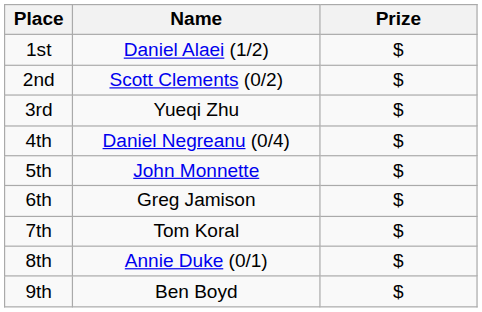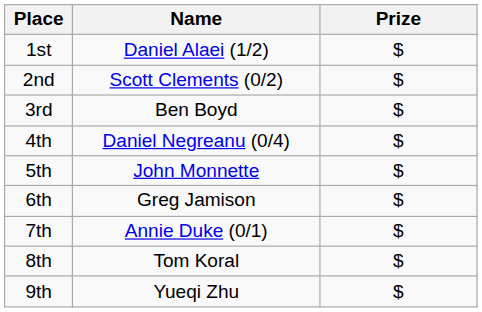3rd | Name: Yueqi Zhu -> Ben Boyd
7th | Name: Tom Koral -> Annie Duke (0/1)
8th | Name: Annie Duke (0/1) -> Tom Koral
9th | Name: Ben Boyd -> Yueqi Zhu
